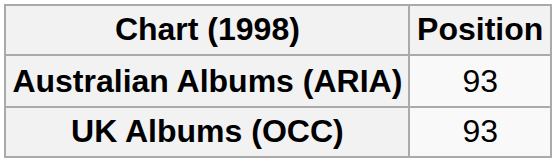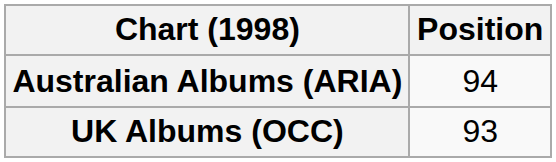Australian Albums (ARIA) | Position: 93 -> 94
